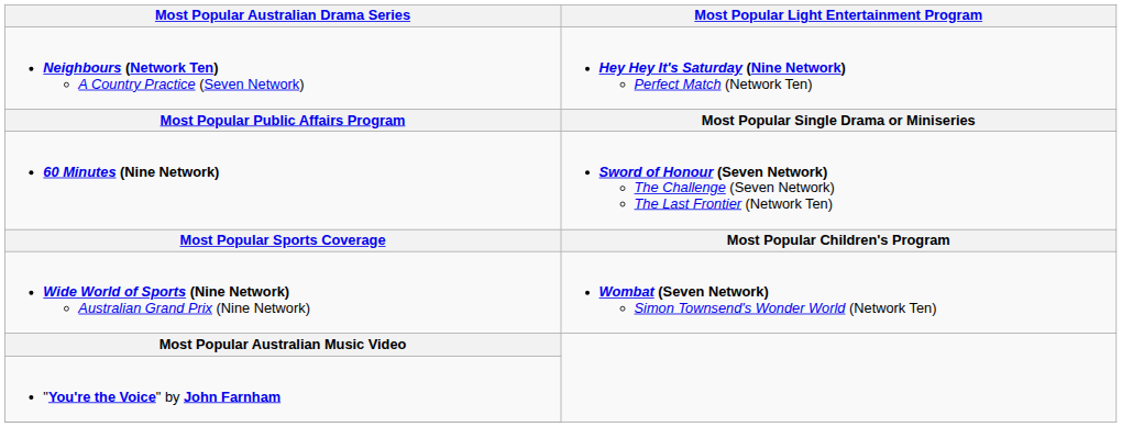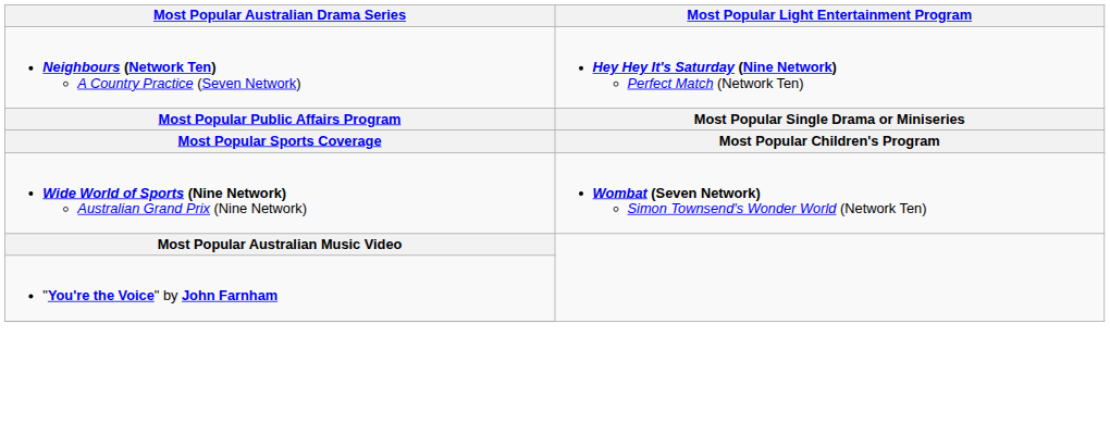- row: 60 Minutes (Nine Network) | Sword of Honour (Seven Network) The Challenge (Seven Network) The Last Frontier (Network Ten)
